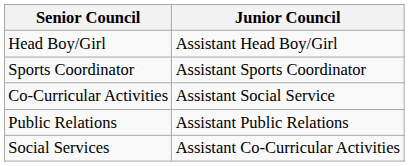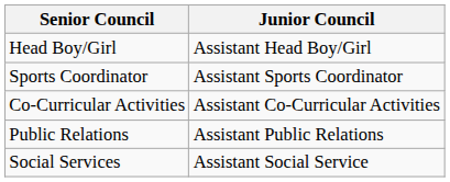Co-Curricular Activities | Junior Council: Assistant Social Service -> Assistant Co-Curricular Activities
Social Services | Junior Council: Assistant Co-Curricular Activities -> Assistant Social Service
